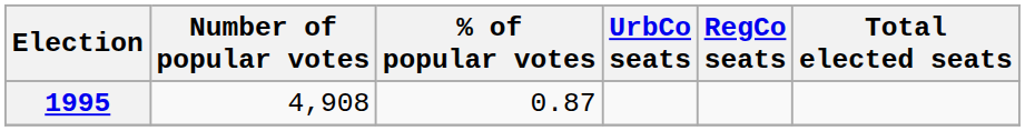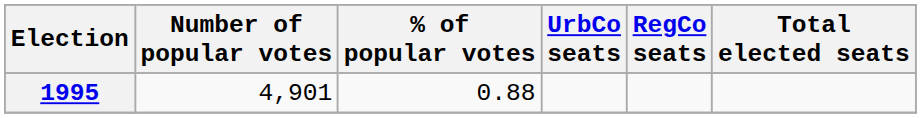1995 | Number of popular votes: 4,908 -> 4,901
1995 | % of popular votes: 0.87 -> 0.88
